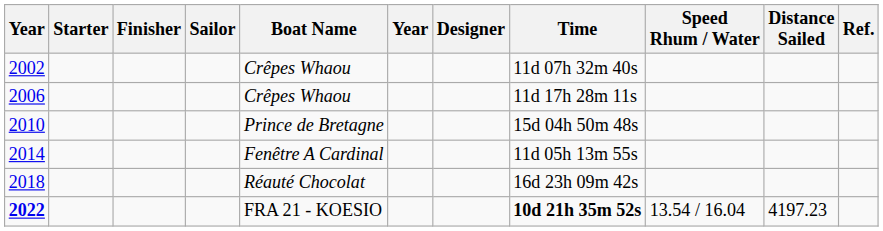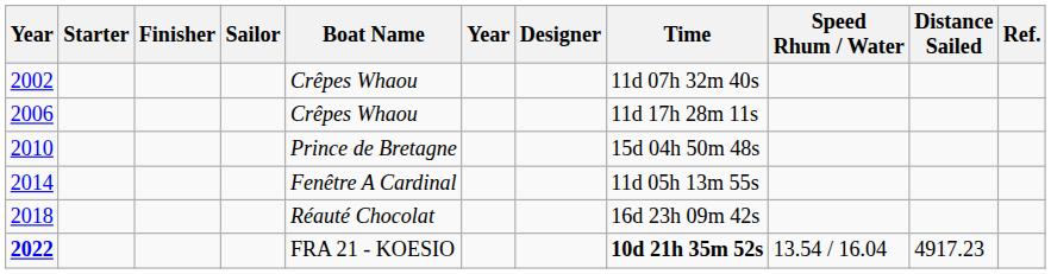2022 | Distance Sailed: 4197.23 -> 4917.23
